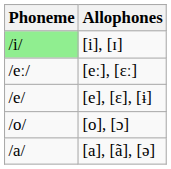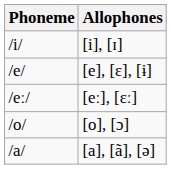[i], [ɪ] | Phoneme: lightgreen background -> no background
rows swapped: [e], [ɛ], [ɨ] <-> [eː], [ɛː]
